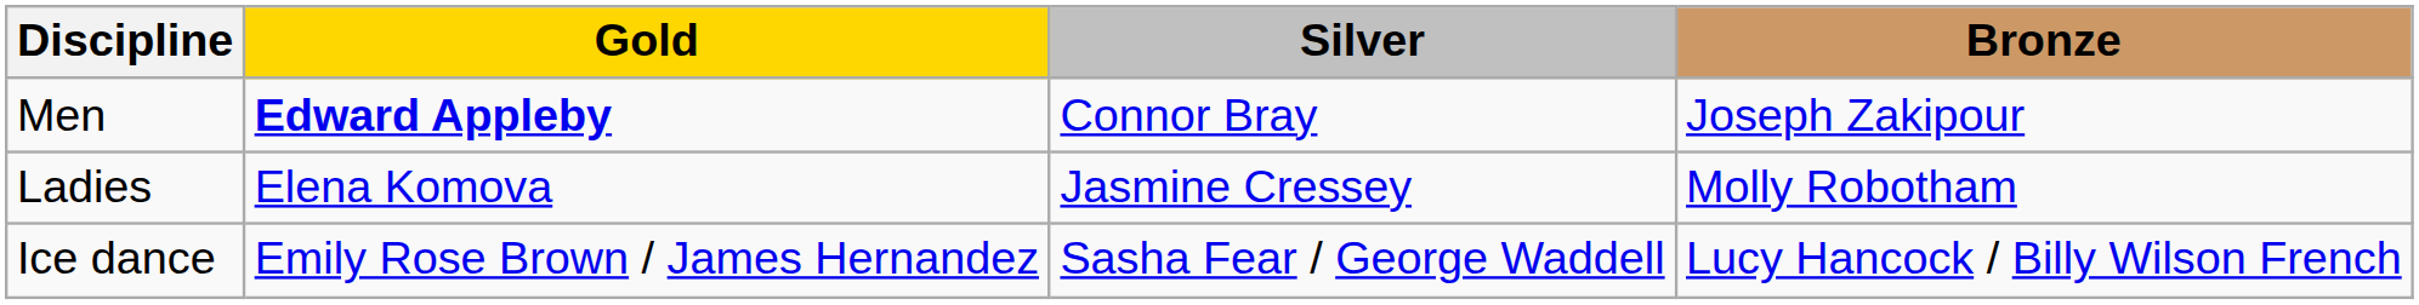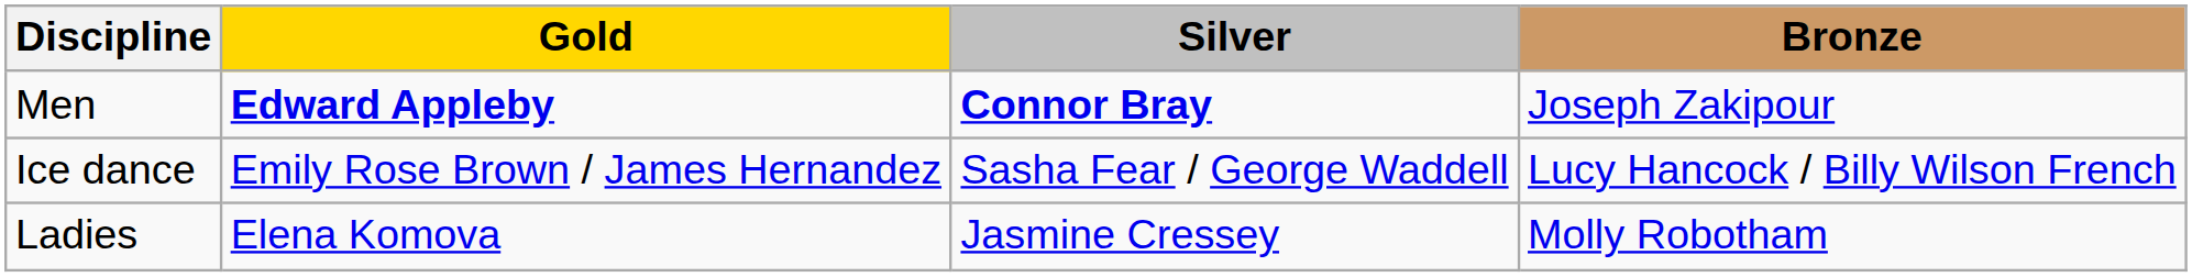Men | Silver: normal -> bold
rows swapped: Ladies <-> Ice dance
